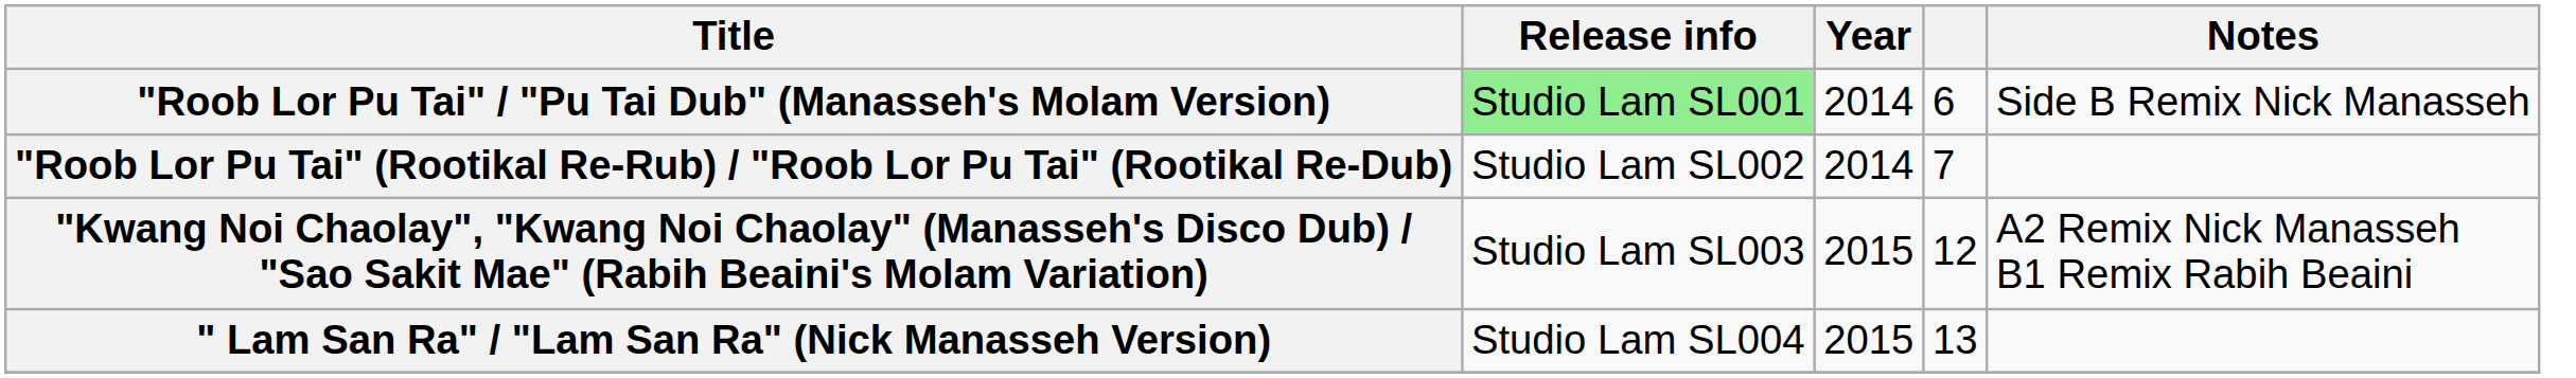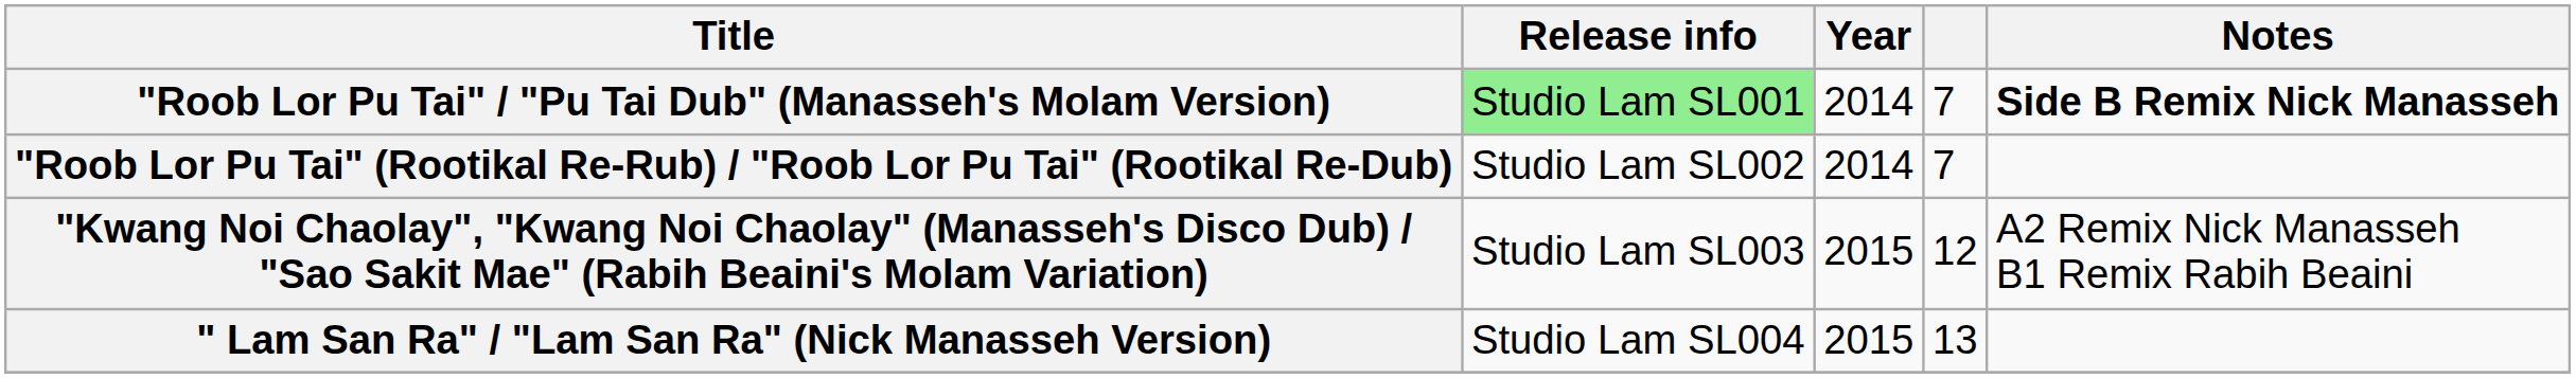"Roob Lor Pu Tai" / "Pu Tai Dub" (Manasseh's Molam Version) | column 4: 6 -> 7
"Roob Lor Pu Tai" / "Pu Tai Dub" (Manasseh's Molam Version) | Notes: normal -> bold
